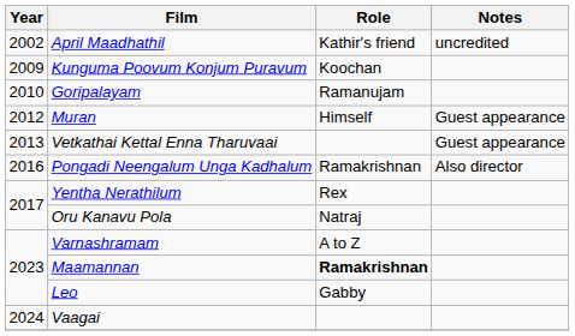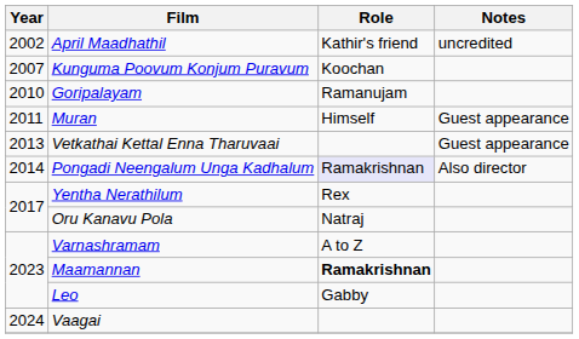Kunguma Poovum Konjum Puravum | Year: 2009 -> 2007
Muran | Year: 2012 -> 2011
Pongadi Neengalum Unga Kadhalum | Year: 2016 -> 2014
Pongadi Neengalum Unga Kadhalum | Role: no background -> lavender background
